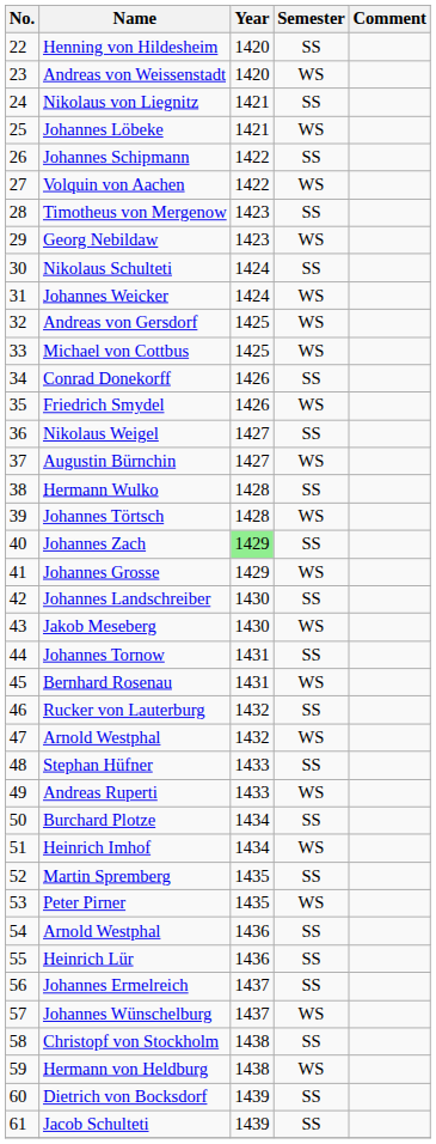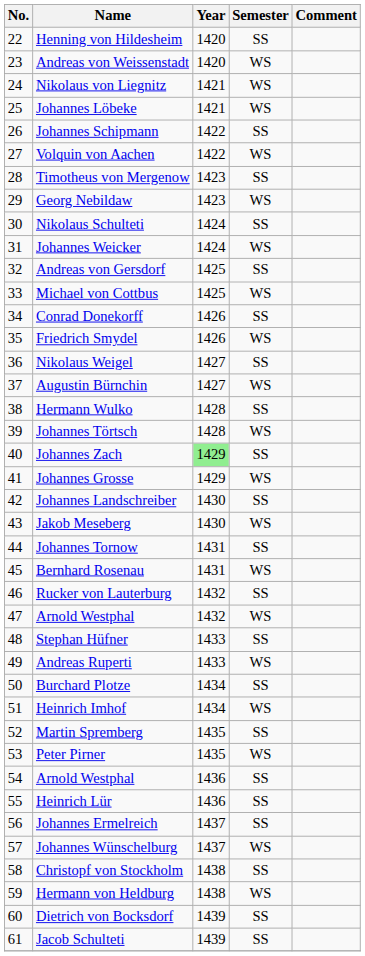Nikolaus von Liegnitz | Semester: SS -> WS
Andreas von Gersdorf | Semester: WS -> SS
